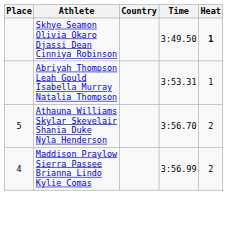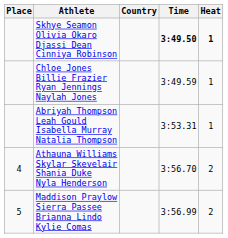Skhye Seamon Olivia Okaro Djassi Dean Cinniya Robinson | Time: normal -> bold
+ row: Chloe Jones Billie Frazier Ryan Jennings Naylah Jones | 3:49.59 | 1
Athauna Williams Skylar Skevelair Shania Duke Nyla Henderson | Place: 5 -> 4
Maddison Praylow Sierra Passee Brianna Lindo Kylie Comas | Place: 4 -> 5
